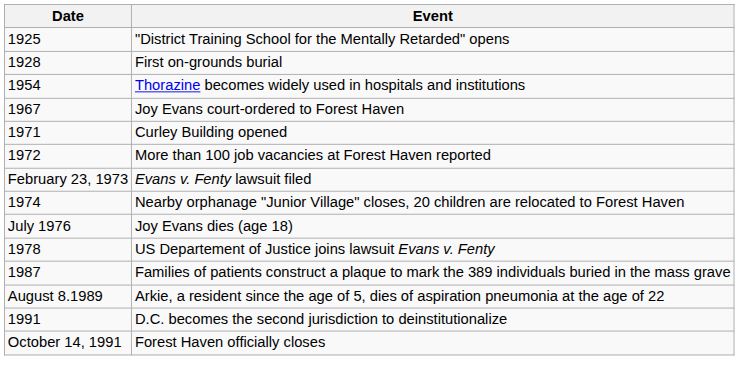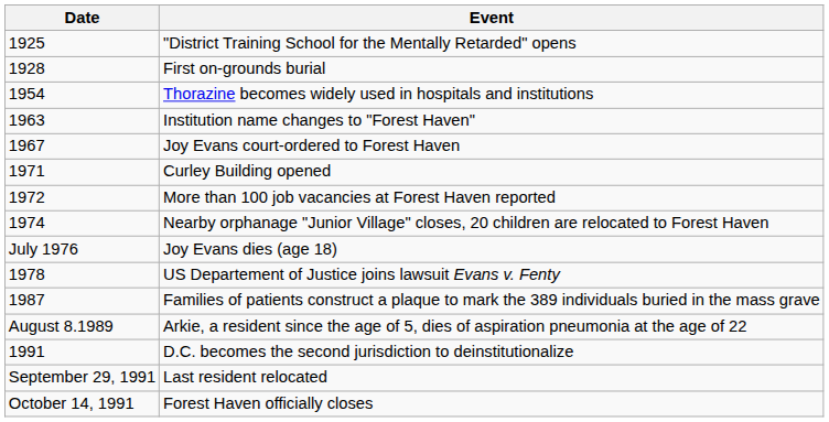+ row: 1963 | Institution name changes to "Forest Haven"
- row: February 23, 1973 | Evans v. Fenty lawsuit filed
+ row: September 29, 1991 | Last resident relocated
